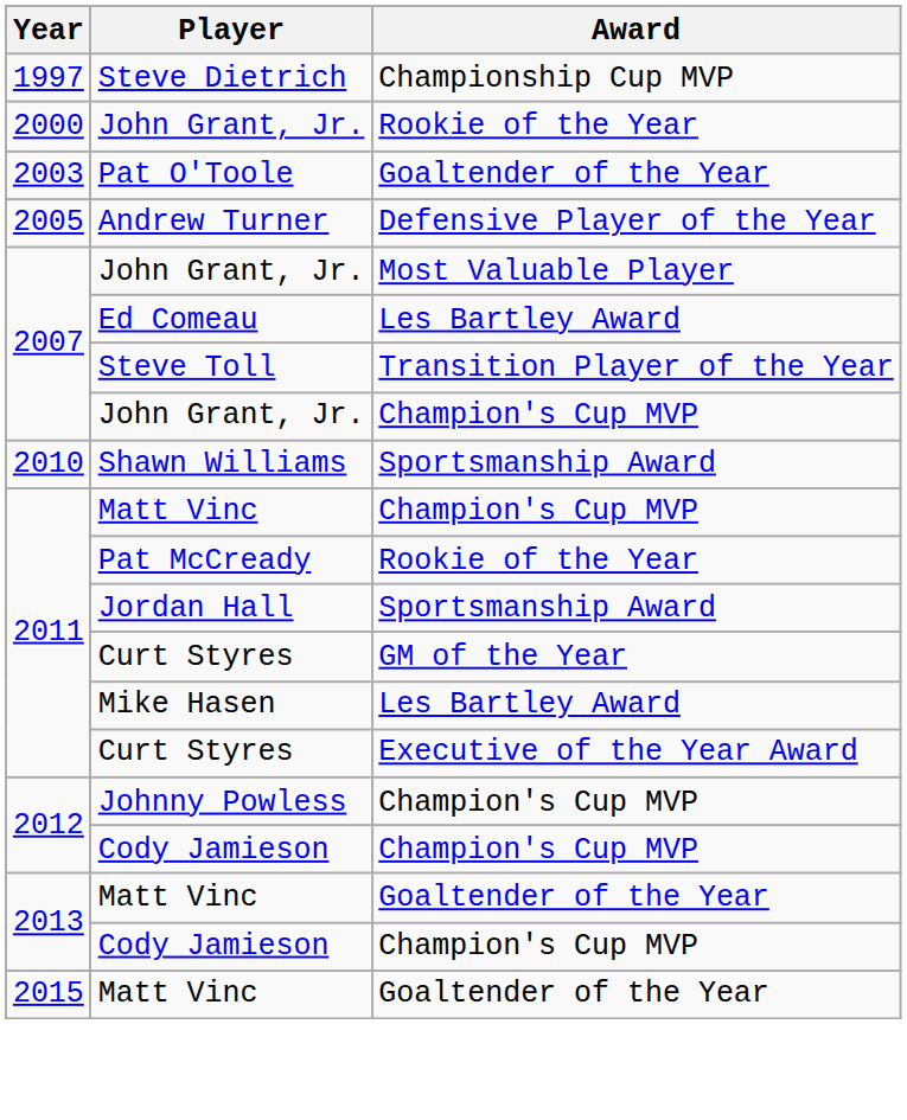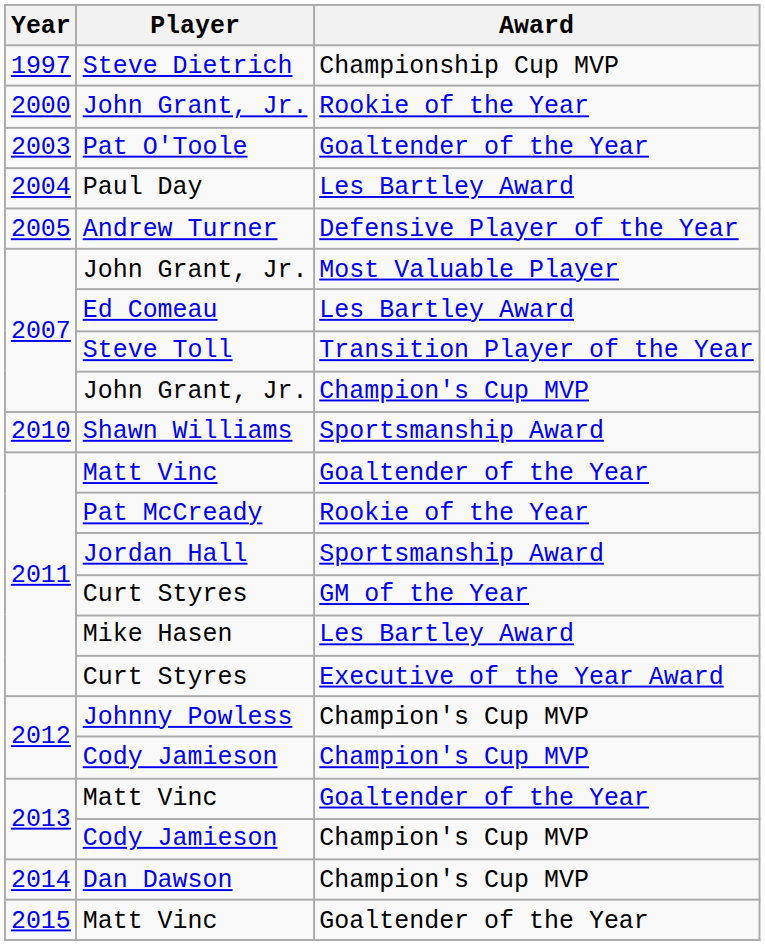+ row: 2004 | Paul Day | Les Bartley Award
2011 / Matt Vinc | Award: Champion's Cup MVP -> Goaltender of the Year
+ row: 2014 | Dan Dawson | Champion's Cup MVP
